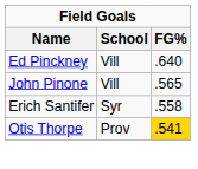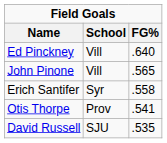Otis Thorpe | FG%: gold background -> no background
+ row: David Russell | SJU | .535
